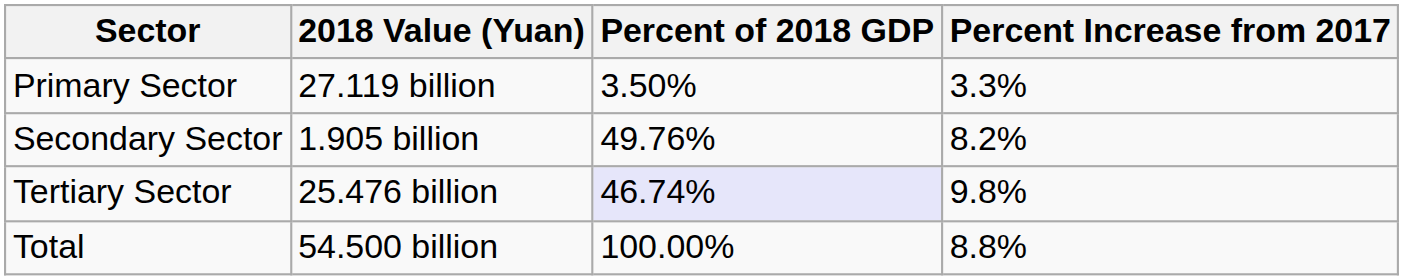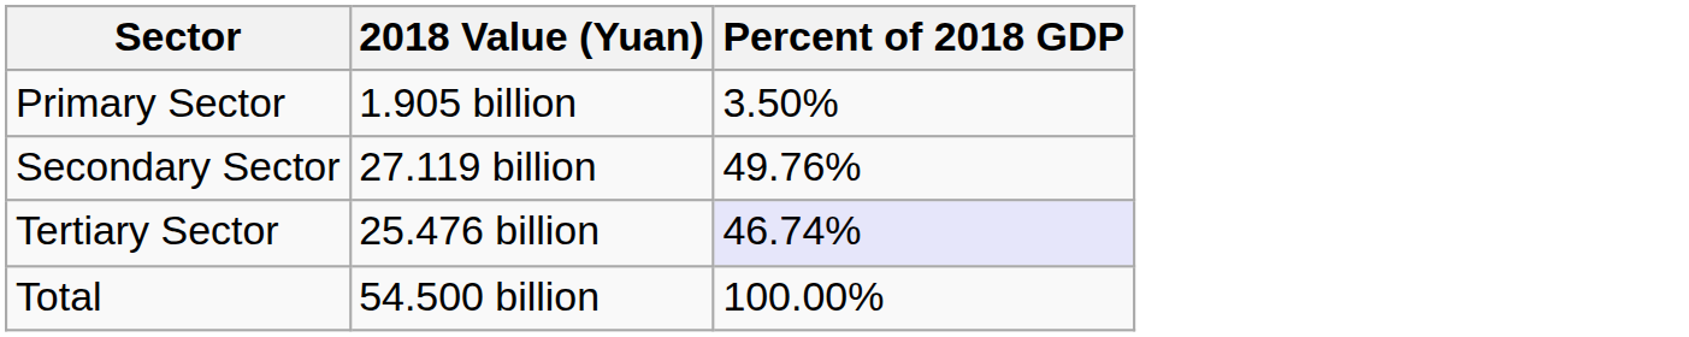- column: Percent Increase from 2017 | 3.3% | 8.2% | 9.8% | 8.8%
Primary Sector | 2018 Value (Yuan): 27.119 billion -> 1.905 billion
Secondary Sector | 2018 Value (Yuan): 1.905 billion -> 27.119 billion
